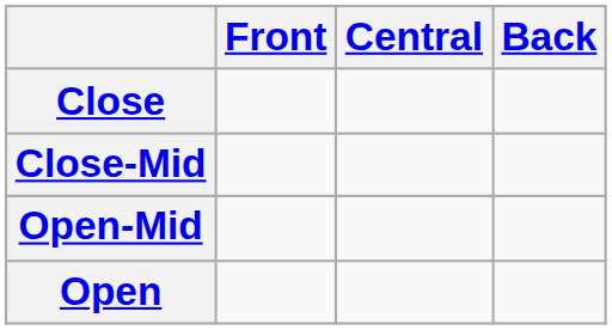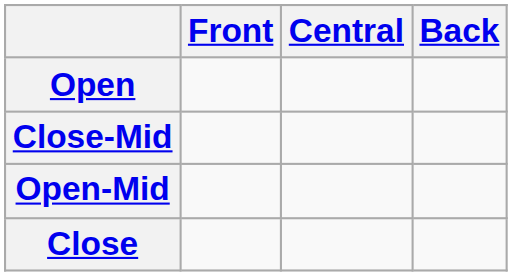rows swapped: Close <-> Open
